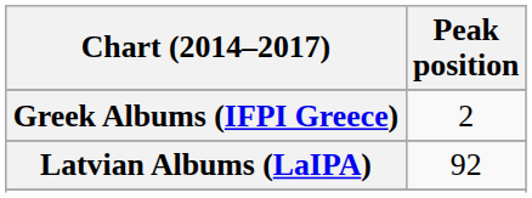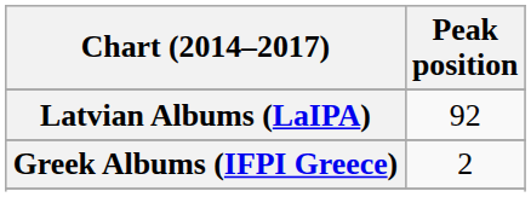rows swapped: Greek Albums (IFPI Greece) <-> Latvian Albums (LaIPA)
